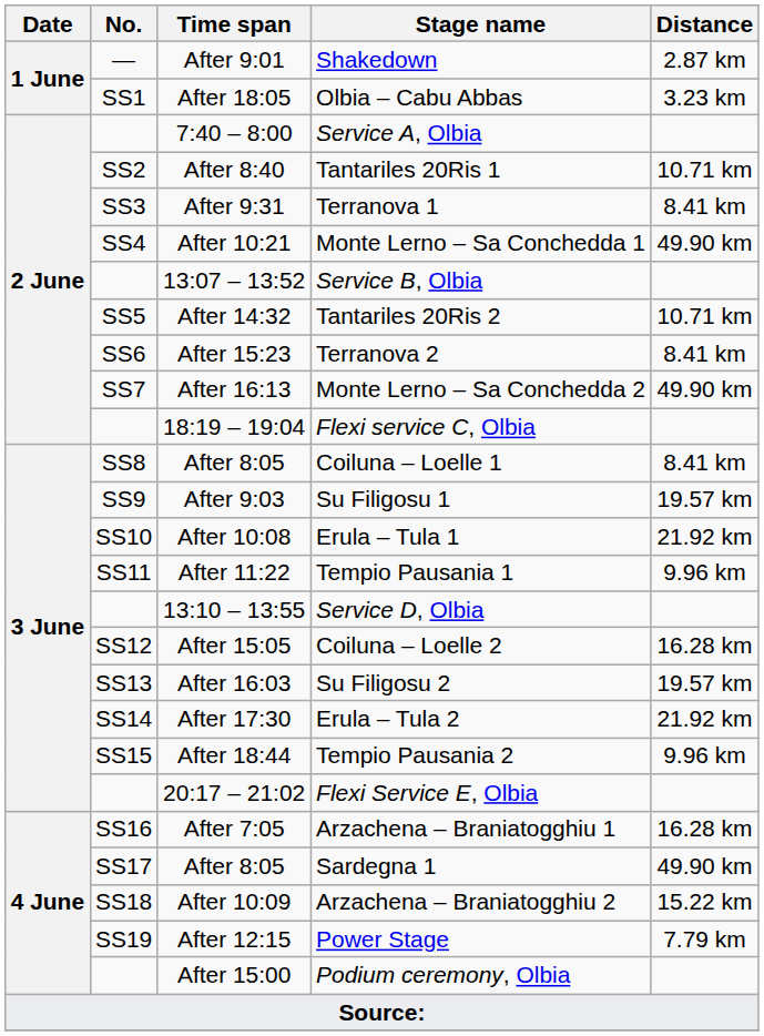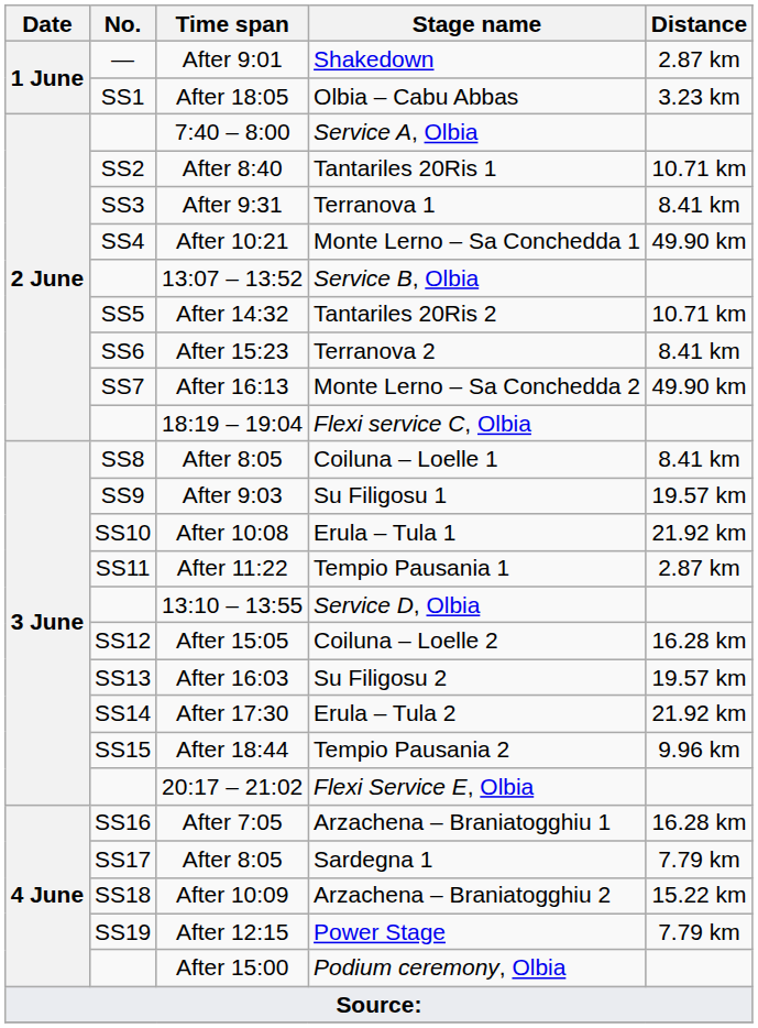Tempio Pausania 1 | Distance: 9.96 km -> 2.87 km
Sardegna 1 | Distance: 49.90 km -> 7.79 km
